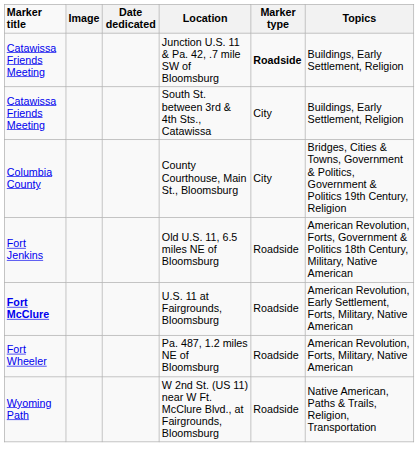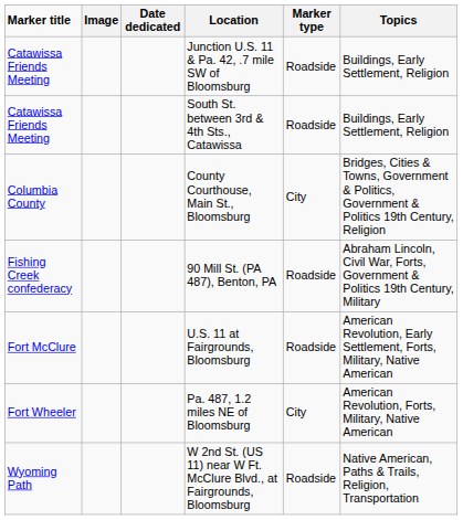Junction U.S. 11 & Pa. 42, .7 mile SW of Bloomsburg | Marker type: bold -> normal
South St. between 3rd & 4th Sts., Catawissa | Marker type: City -> Roadside
+ row: Fishing Creek confederacy | 90 Mill St. (PA 487), Benton, PA | Roadside | Abraham Lincoln, Civil War, Forts, Government & Politics 19th Century, Military
- row: Fort Jenkins | Old U.S. 11, 6.5 miles NE of Bloomsburg | Roadside | American Revolution, Forts, Government & Politics 18th Century, Military, Native American
U.S. 11 at Fairgrounds, Bloomsburg | Marker title: bold -> normal
Pa. 487, 1.2 miles NE of Bloomsburg | Marker type: Roadside -> City
